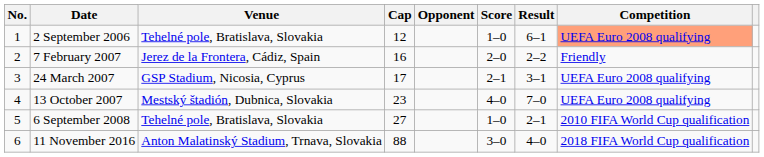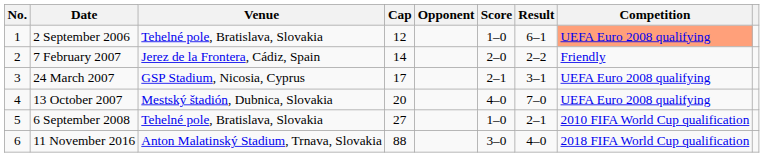7 February 2007 | Cap: 16 -> 14
13 October 2007 | Cap: 23 -> 20
